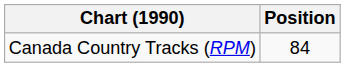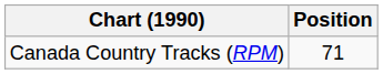Canada Country Tracks (RPM) | Position: 84 -> 71
